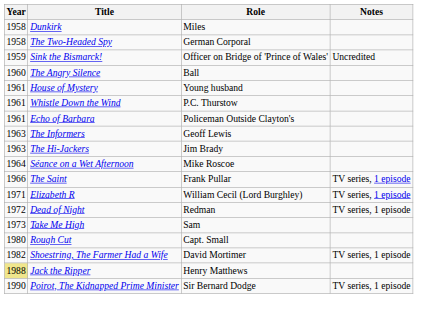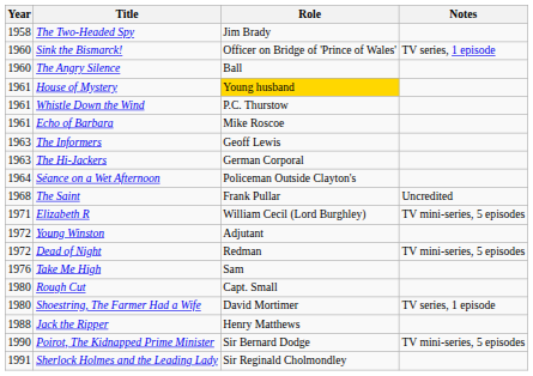- row: 1958 | Dunkirk | Miles
The Two-Headed Spy | Role: German Corporal -> Jim Brady
Sink the Bismarck! | Year: 1959 -> 1960
Sink the Bismarck! | Notes: Uncredited -> TV series, 1 episode
House of Mystery | Role: no background -> gold background
Echo of Barbara | Role: Policeman Outside Clayton's -> Mike Roscoe
The Hi-Jackers | Role: Jim Brady -> German Corporal
Séance on a Wet Afternoon | Role: Mike Roscoe -> Policeman Outside Clayton's
The Saint | Year: 1966 -> 1968
The Saint | Notes: TV series, 1 episode -> Uncredited
Elizabeth R | Notes: TV series, 1 episode -> TV mini-series, 5 episodes
+ row: 1972 | Young Winston | Adjutant
Dead of Night | Notes: TV series, 1 episode -> TV mini-series, 5 episodes
Take Me High | Year: 1973 -> 1976
Shoestring, The Farmer Had a Wife | Year: 1982 -> 1980
Jack the Ripper | Year: khaki background -> no background
Poirot, The Kidnapped Prime Minister | Notes: TV series, 1 episode -> TV mini-series, 5 episodes
+ row: 1991 | Sherlock Holmes and the Leading Lady | Sir Reginald Cholmondley
